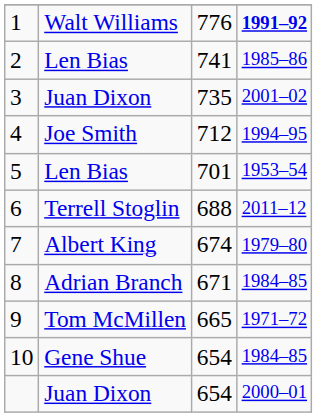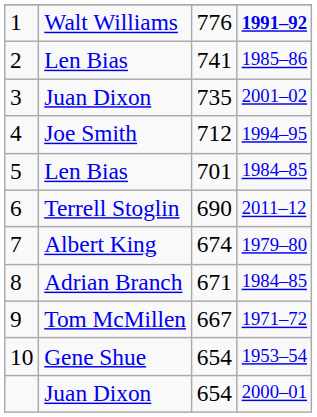5 | column 4: 1953–54 -> 1984–85
6 | column 3: 688 -> 690
9 | column 3: 665 -> 667
10 | column 4: 1984–85 -> 1953–54
